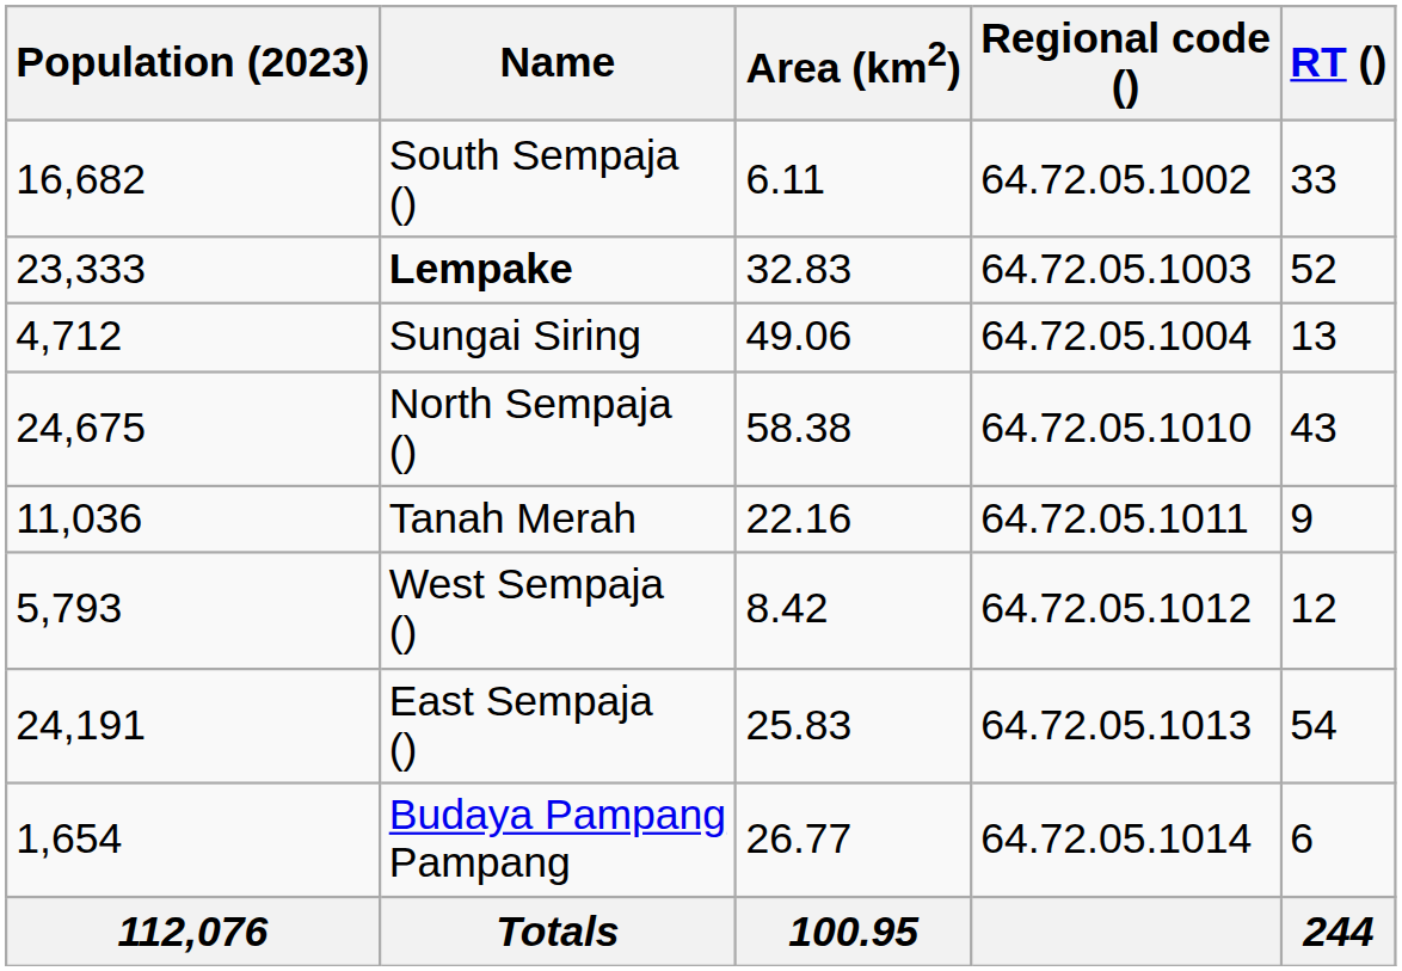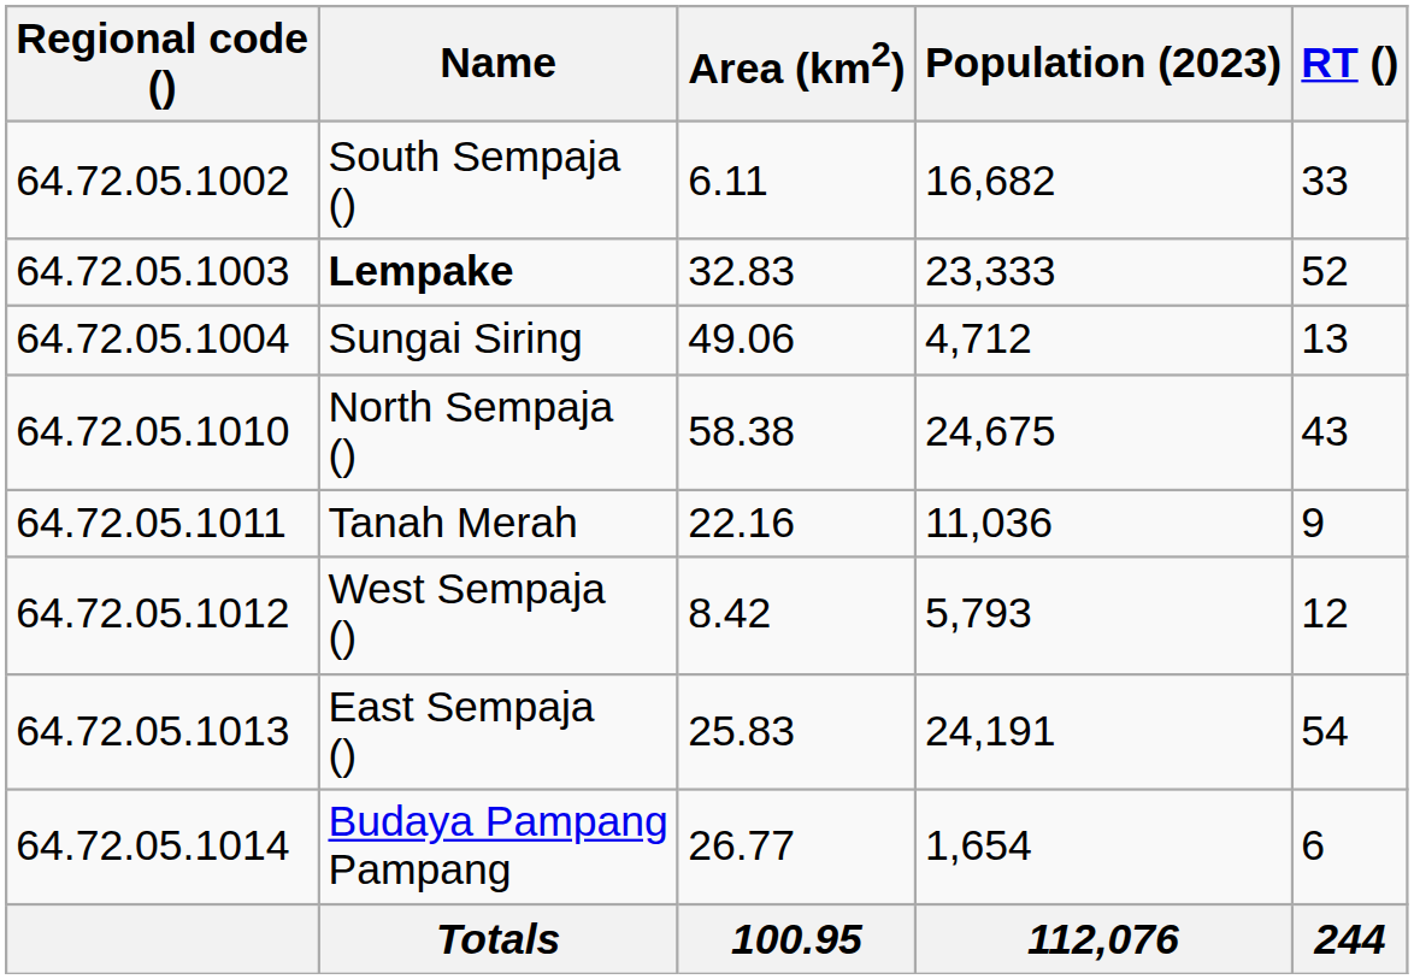columns swapped: Regional code () <-> Population (2023)
